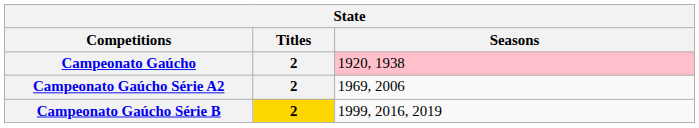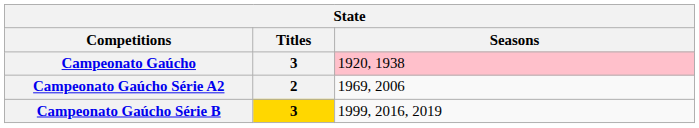Campeonato Gaúcho | Titles: 2 -> 3
Campeonato Gaúcho Série B | Titles: 2 -> 3
